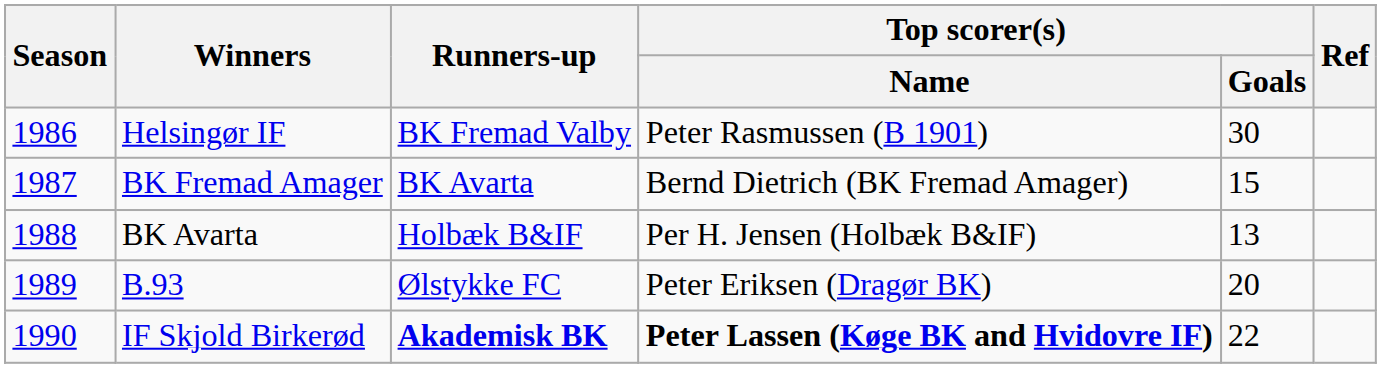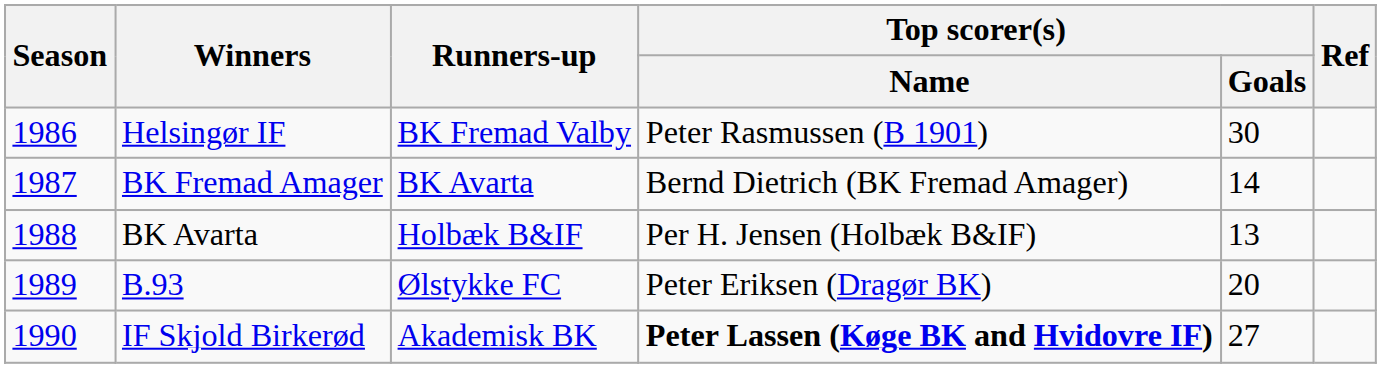BK Fremad Amager | Top scorer(s) / Goals: 15 -> 14
IF Skjold Birkerød | Runners-up: bold -> normal
IF Skjold Birkerød | Top scorer(s) / Goals: 22 -> 27
